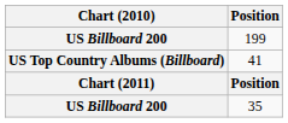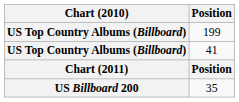199 | Chart (2010): US Billboard 200 -> US Top Country Albums (Billboard)
